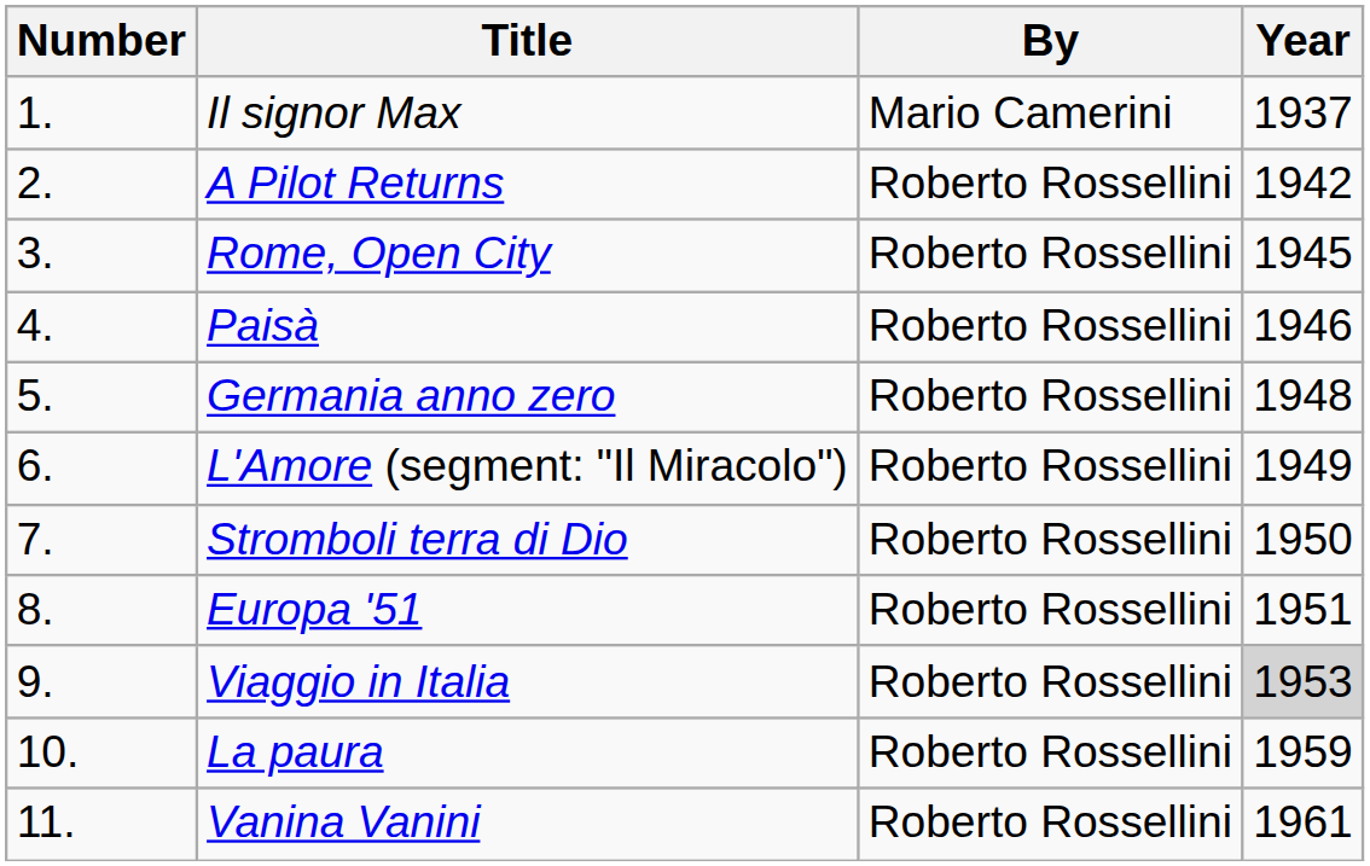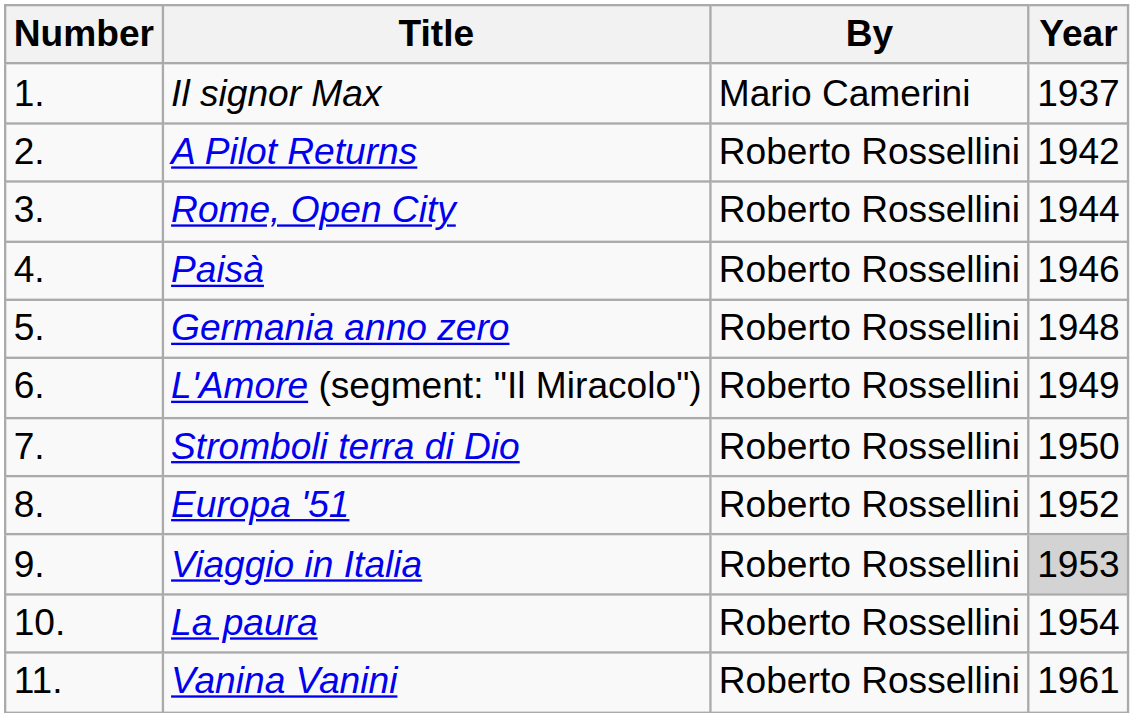Rome, Open City | Year: 1945 -> 1944
Europa '51 | Year: 1951 -> 1952
La paura | Year: 1959 -> 1954
